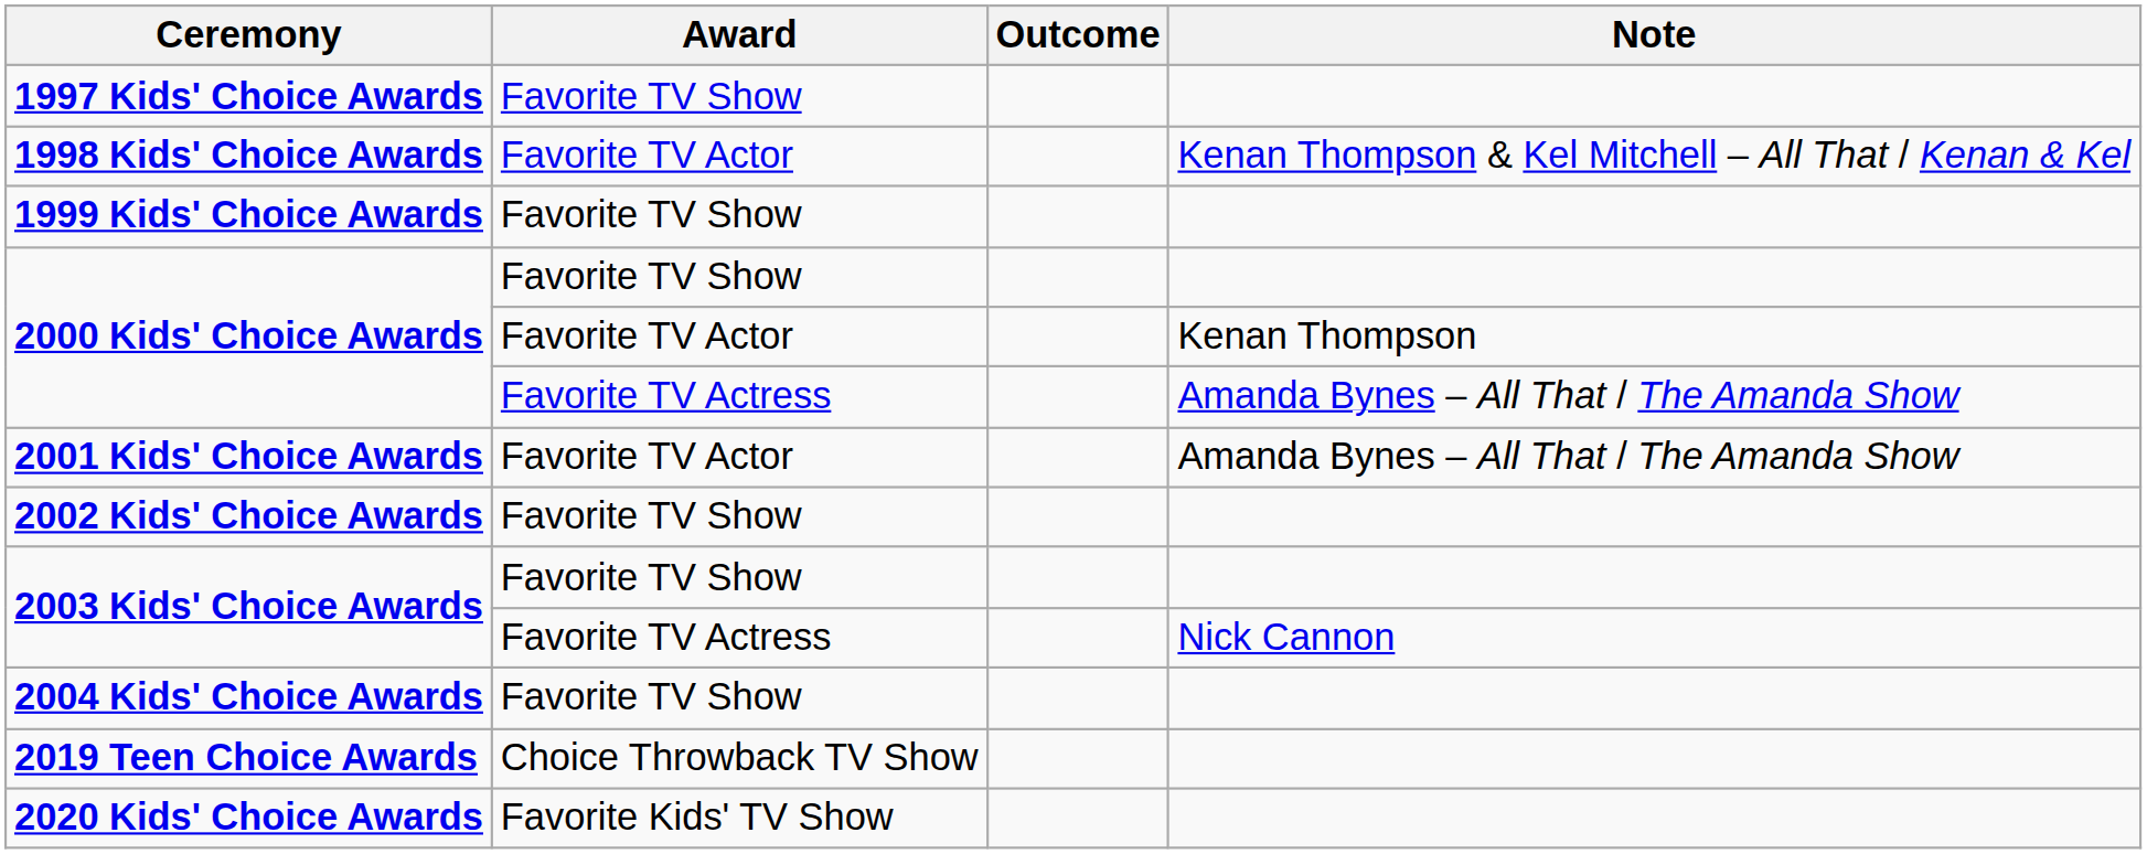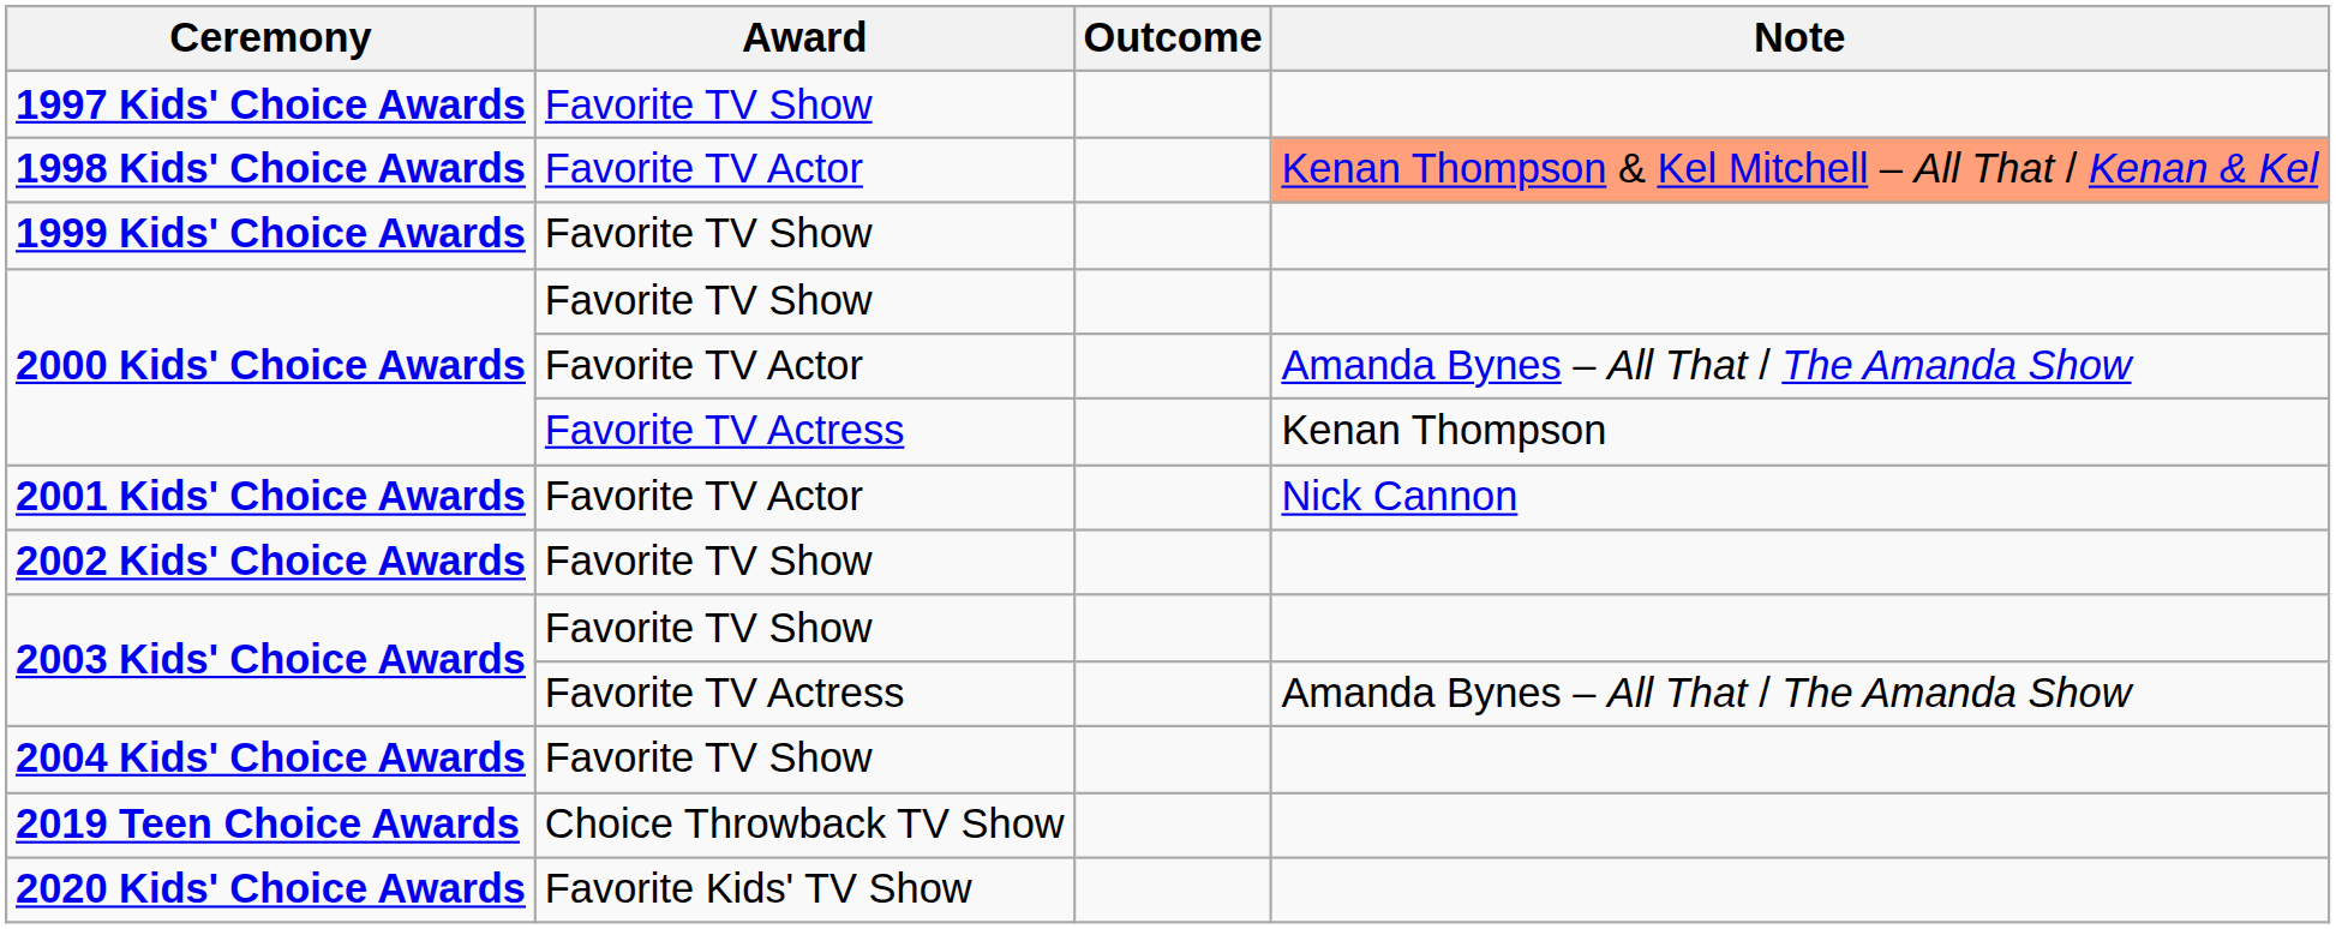1998 Kids' Choice Awards | Note: no background -> lightsalmon background
2000 Kids' Choice Awards / Favorite TV Actor | Note: Kenan Thompson -> Amanda Bynes – All That / The Amanda Show
2000 Kids' Choice Awards / Favorite TV Actress | Note: Amanda Bynes – All That / The Amanda Show -> Kenan Thompson
2001 Kids' Choice Awards | Note: Amanda Bynes – All That / The Amanda Show -> Nick Cannon
2003 Kids' Choice Awards / Favorite TV Actress | Note: Nick Cannon -> Amanda Bynes – All That / The Amanda Show
